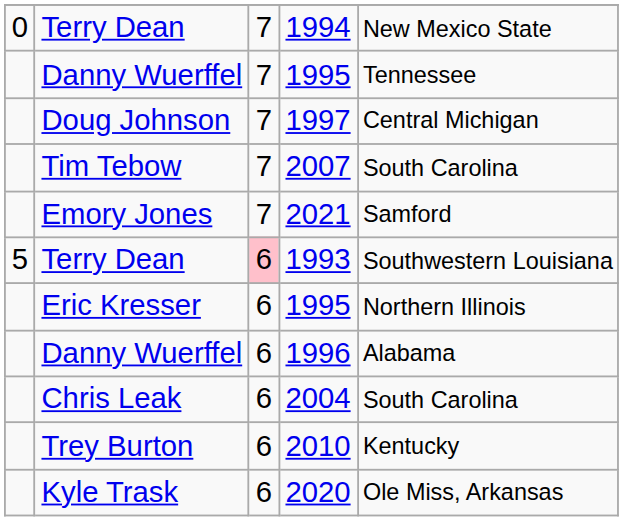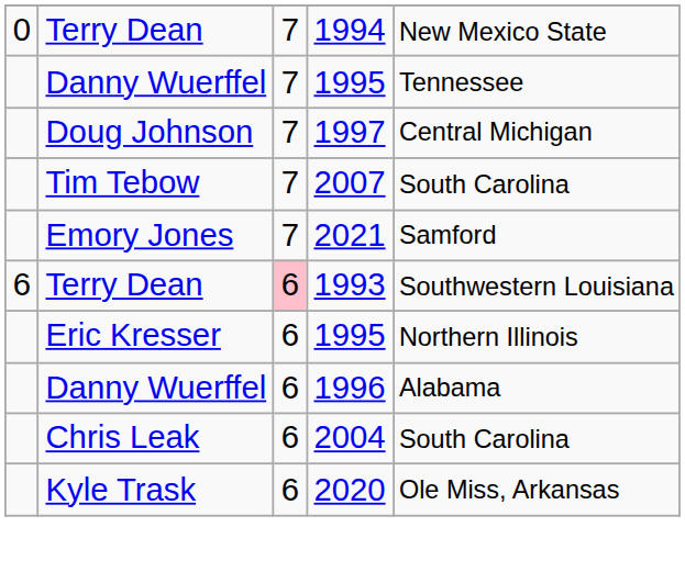1993 | column 1: 5 -> 6
- row: Trey Burton | 6 | 2010 | Kentucky
